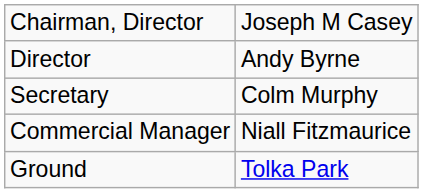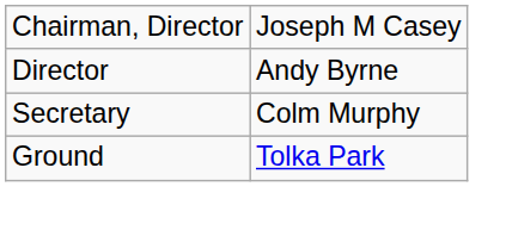- row: Commercial Manager | Niall Fitzmaurice
